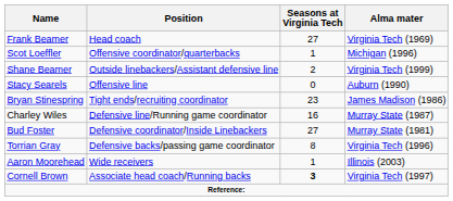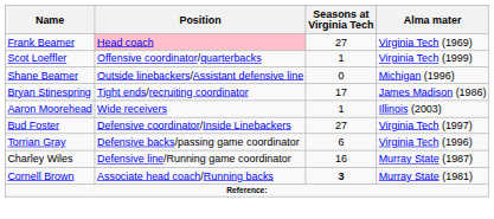Frank Beamer | Position: no background -> pink background
Scot Loeffler | Alma mater: Michigan (1996) -> Virginia Tech (1999)
Shane Beamer | Seasons at Virginia Tech: 2 -> 0
Shane Beamer | Alma mater: Virginia Tech (1999) -> Michigan (1996)
- row: Stacy Searels | Offensive line | 0 | Auburn (1990)
Bryan Stinespring | Seasons at Virginia Tech: 23 -> 17
rows swapped: Aaron Moorehead <-> Charley Wiles
Bud Foster | Alma mater: Murray State (1981) -> Virginia Tech (1997)
Torrian Gray | Seasons at Virginia Tech: 8 -> 6
Cornell Brown | Alma mater: Virginia Tech (1997) -> Murray State (1981)
